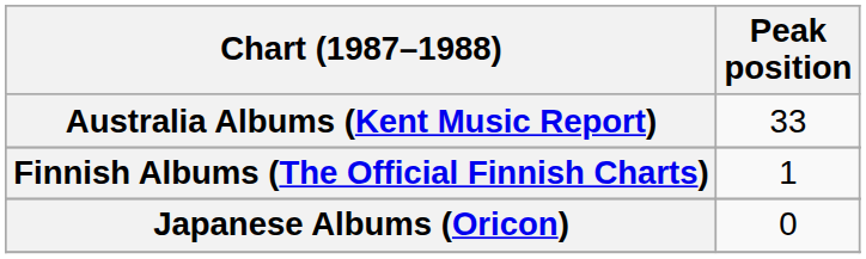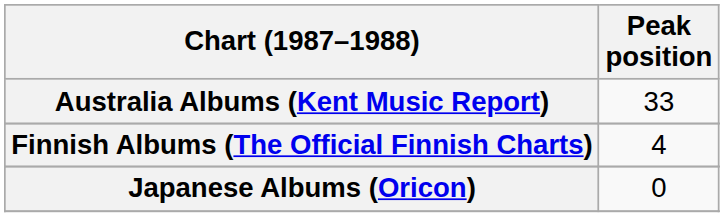Finnish Albums (The Official Finnish Charts) | Peak position: 1 -> 4
